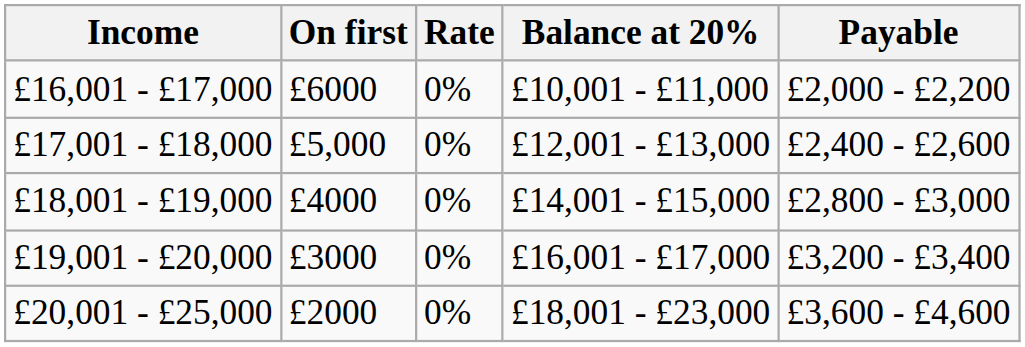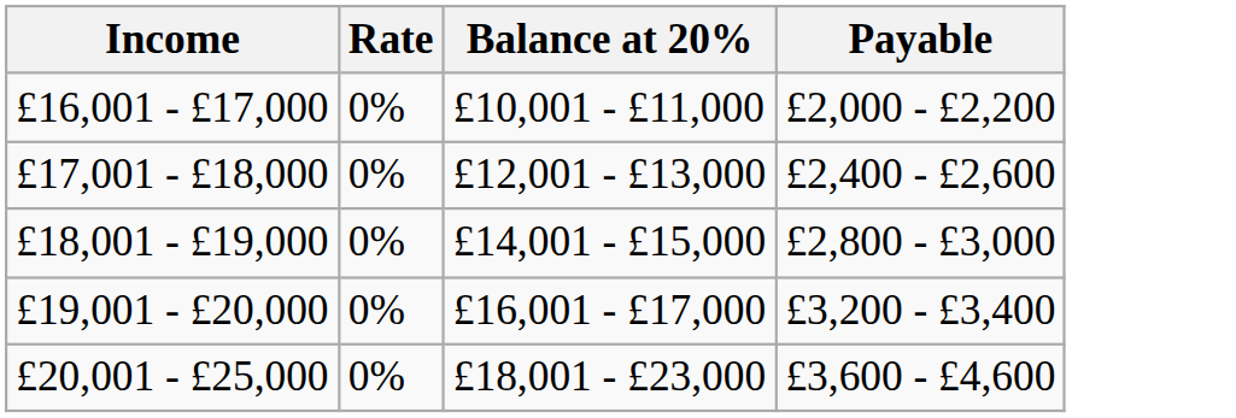- column: On first | £6000 | £5,000 | £4000 | £3000 | £2000
